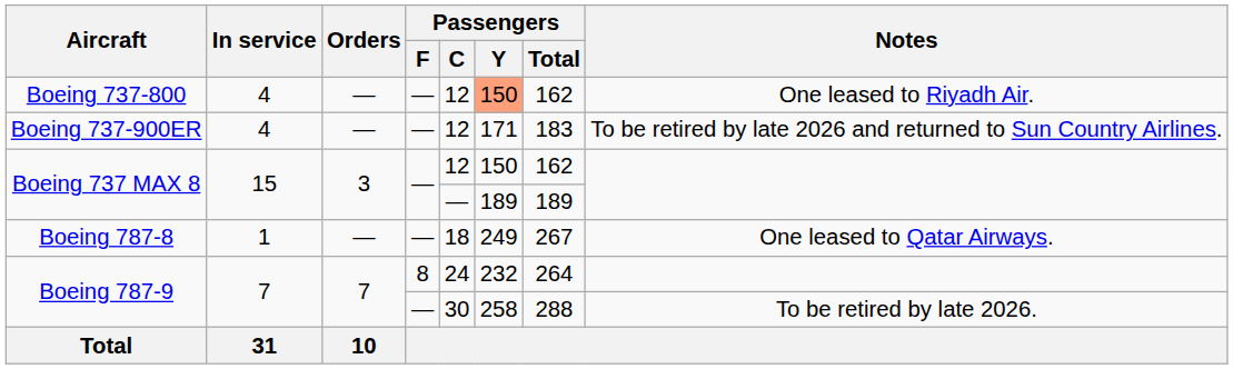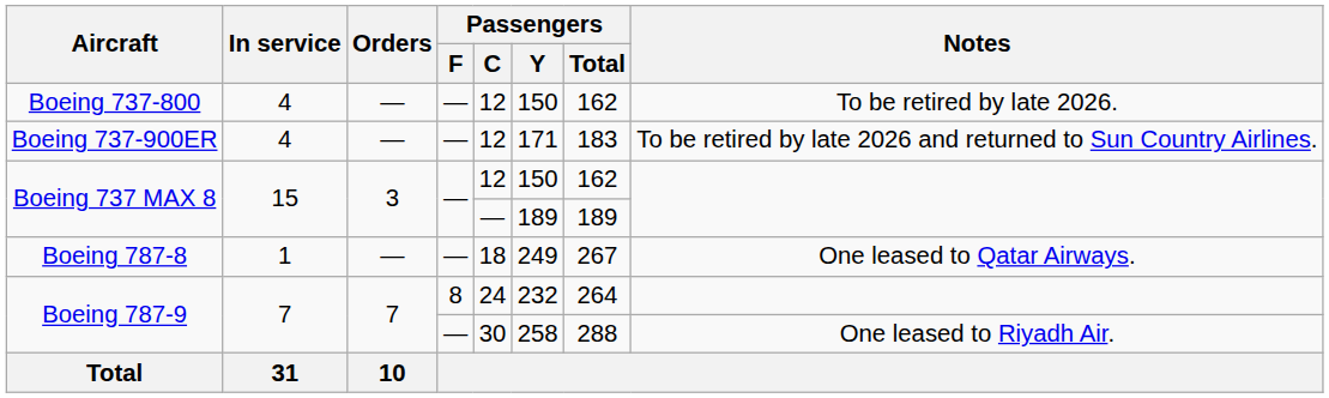Boeing 737-800 | Passengers / Y: lightsalmon background -> no background
Boeing 737-800 | Notes: One leased to Riyadh Air. -> To be retired by late 2026.
Boeing 787-9 / — | Notes: To be retired by late 2026. -> One leased to Riyadh Air.
